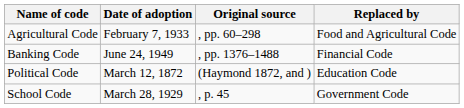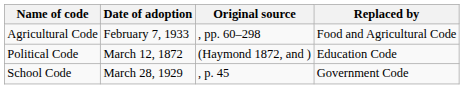- row: Banking Code | June 24, 1949 | , pp. 1376–1488 | Financial Code
